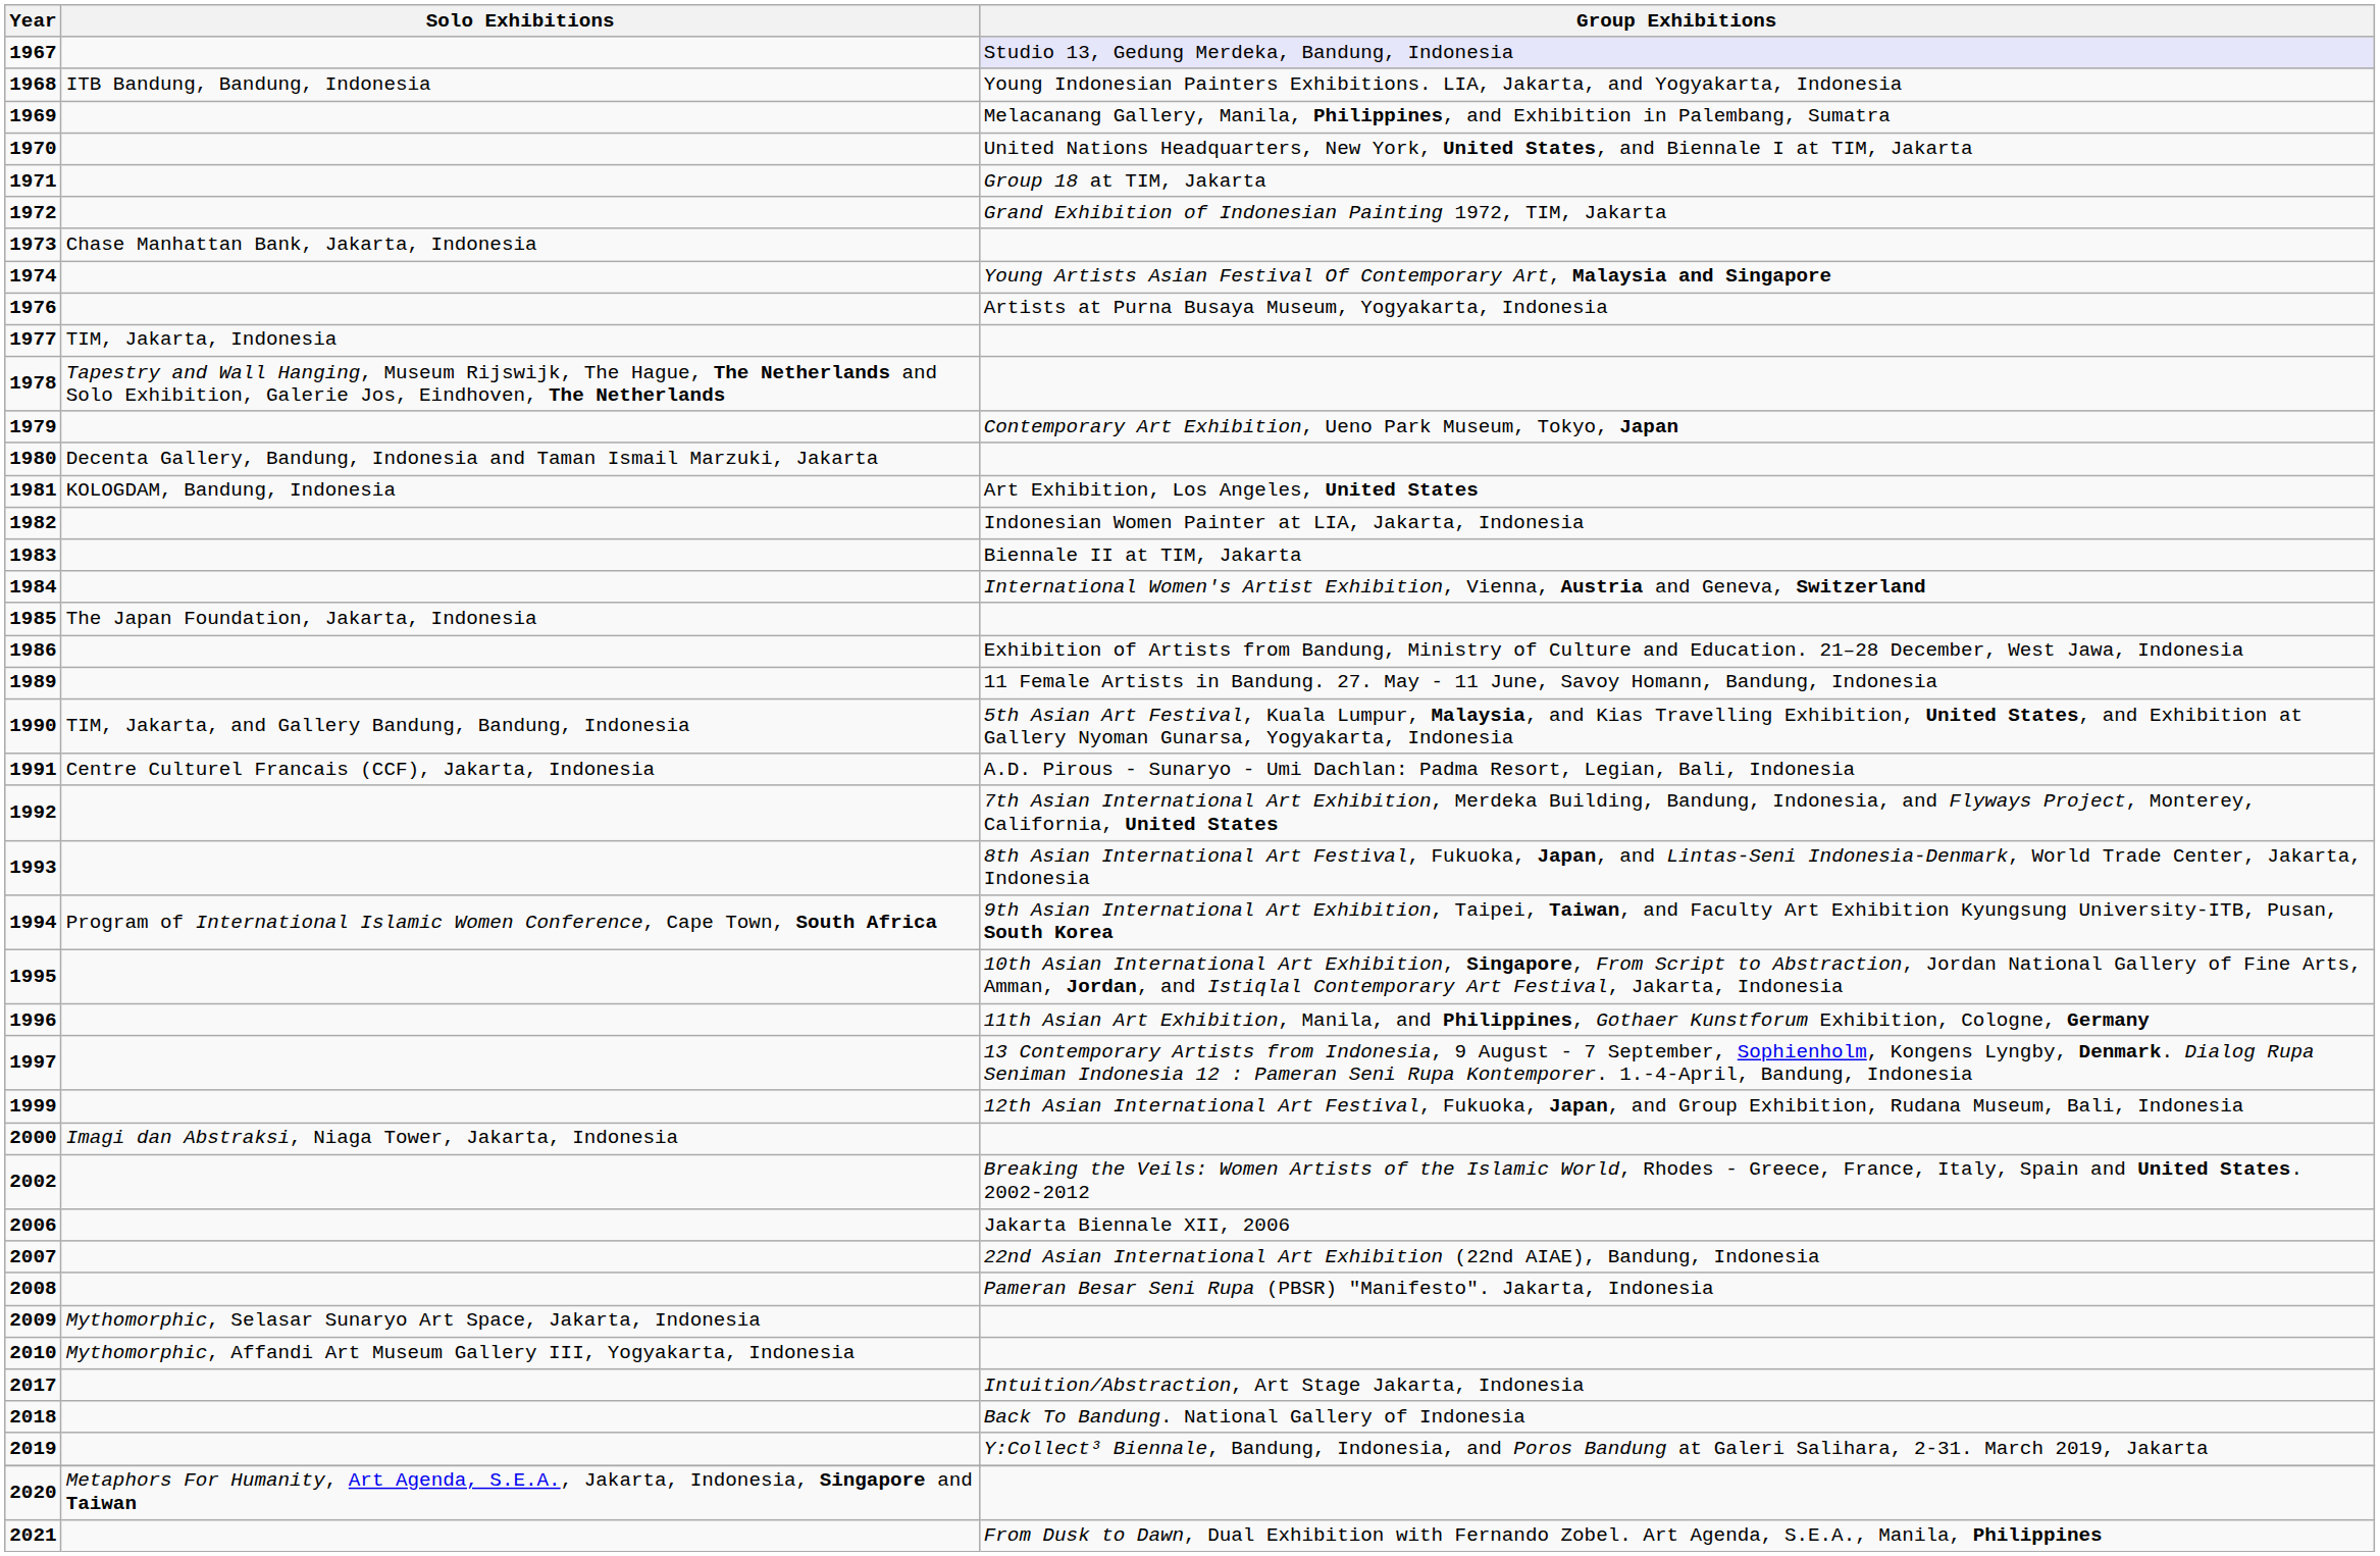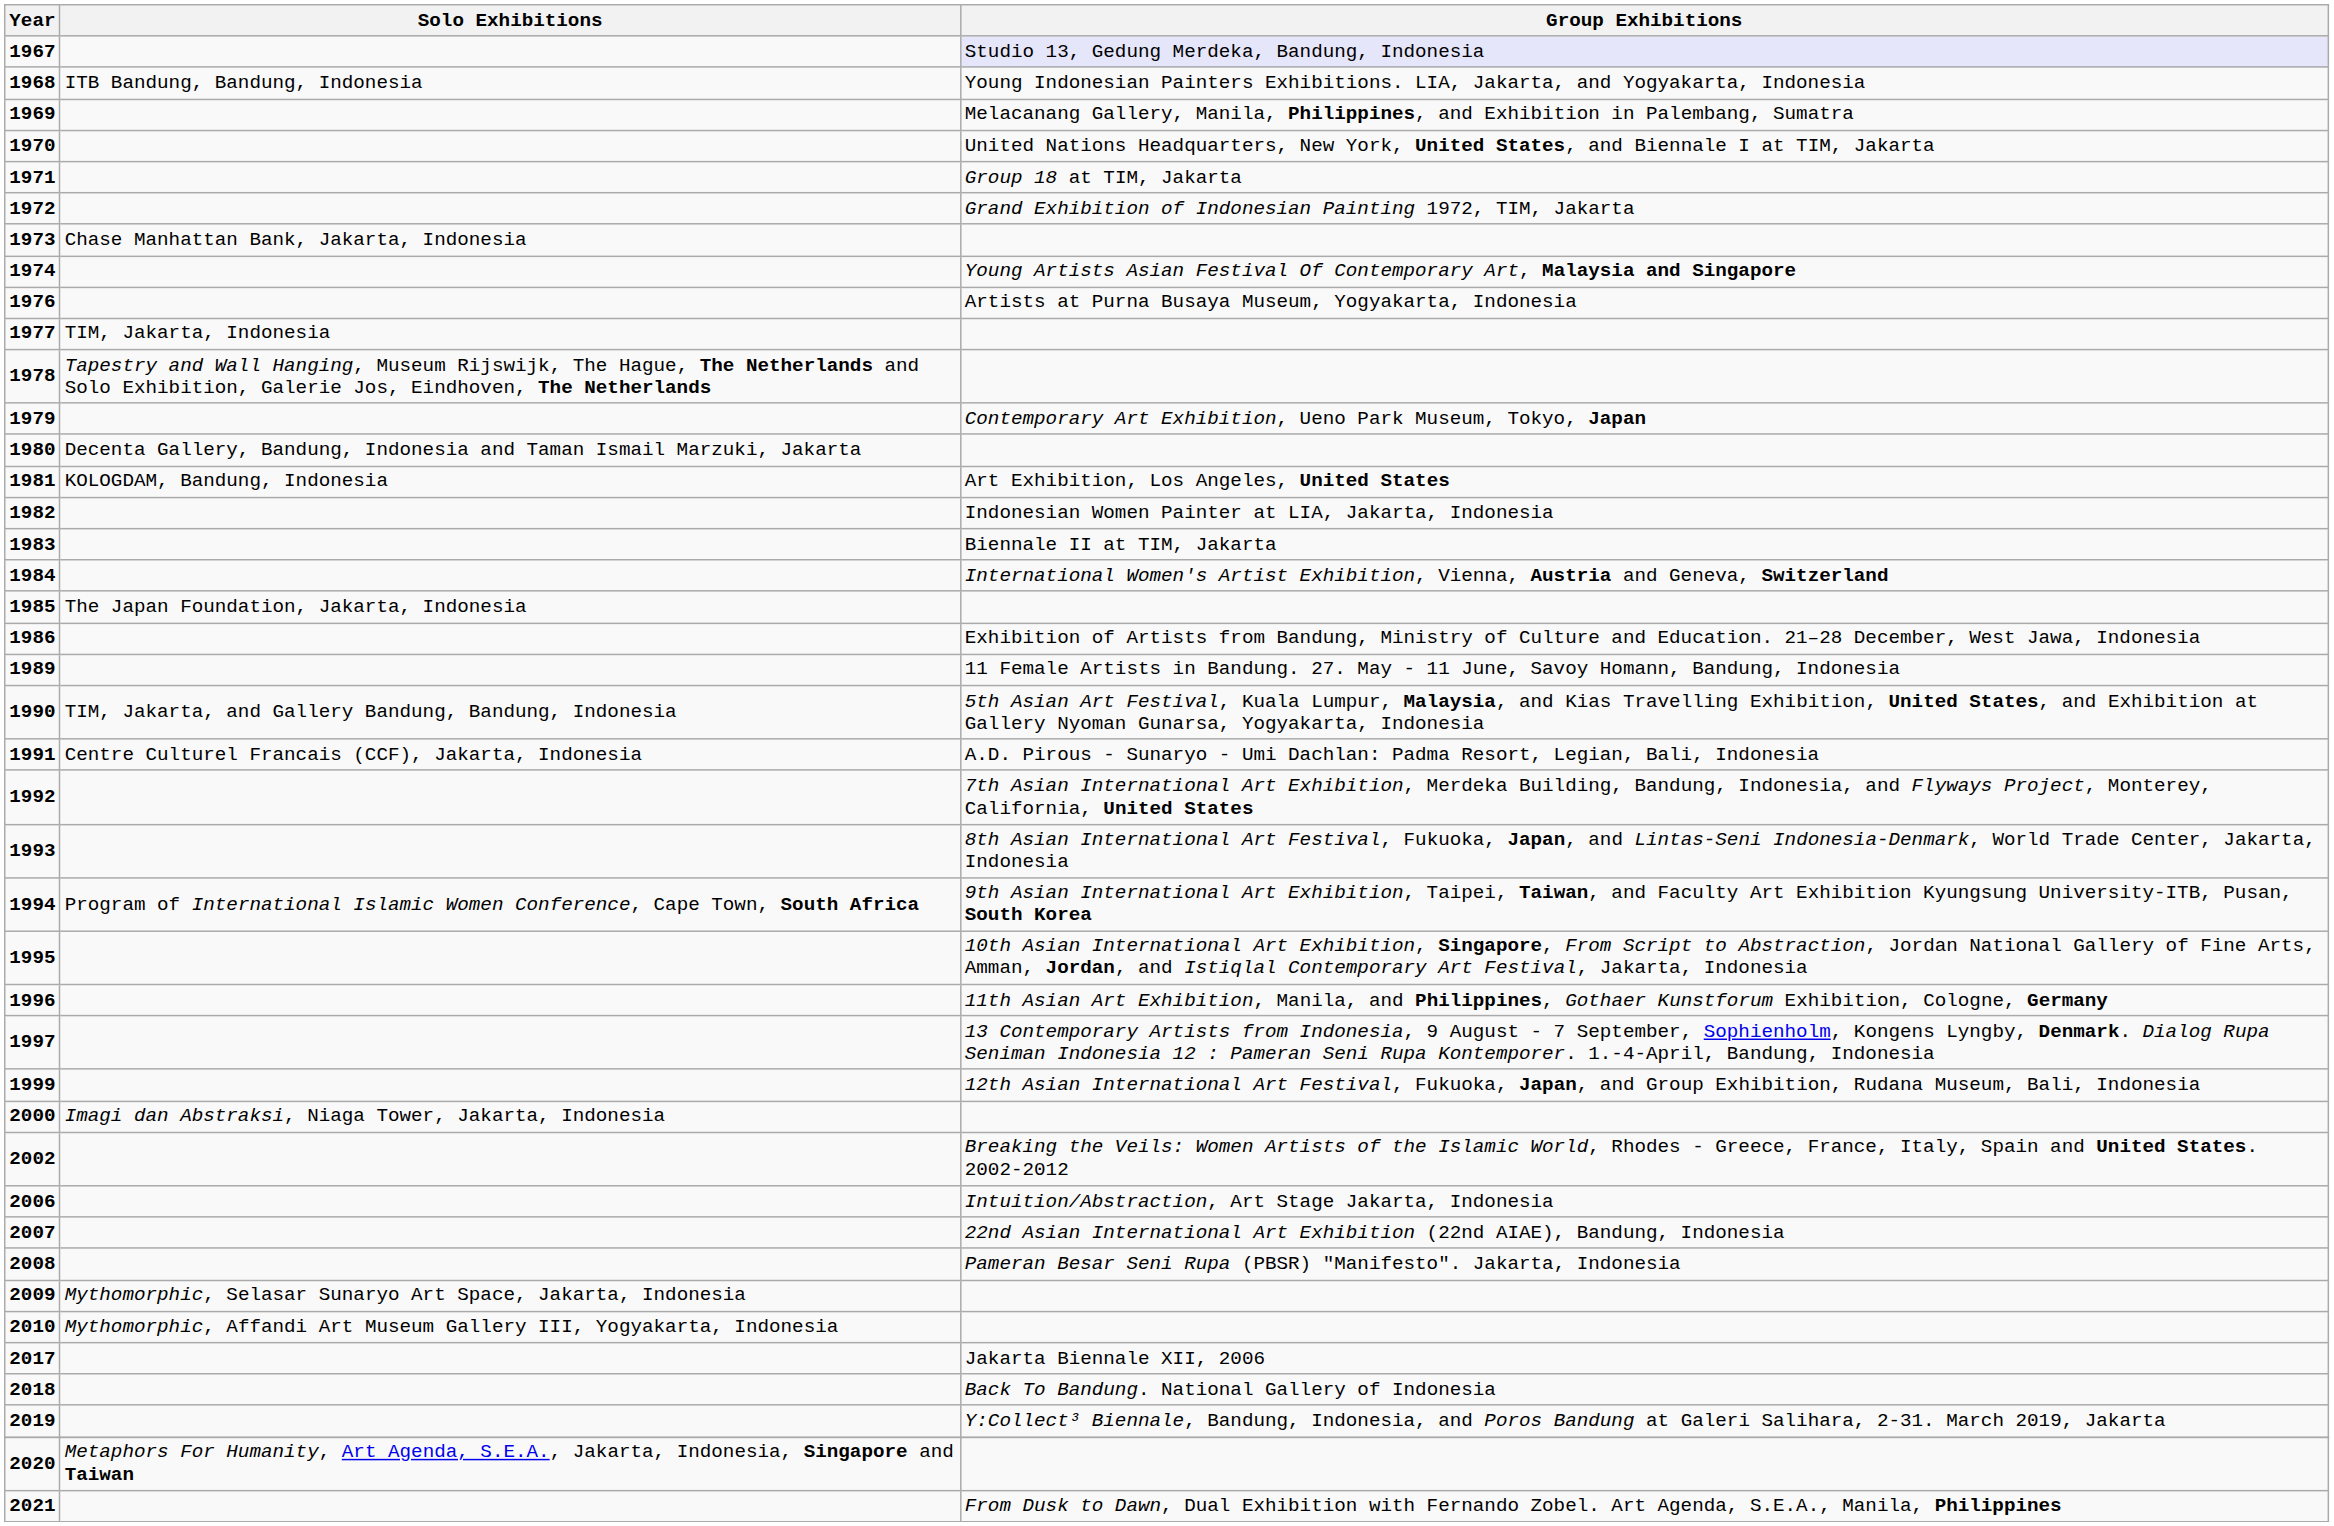2006 | Group Exhibitions: Jakarta Biennale XII, 2006 -> Intuition/Abstraction, Art Stage Jakarta, Indonesia
2017 | Group Exhibitions: Intuition/Abstraction, Art Stage Jakarta, Indonesia -> Jakarta Biennale XII, 2006
